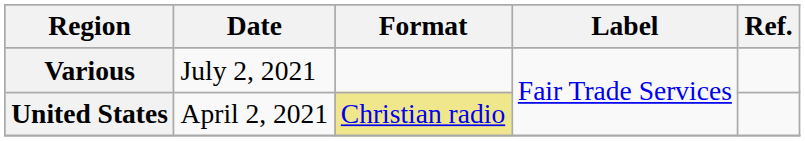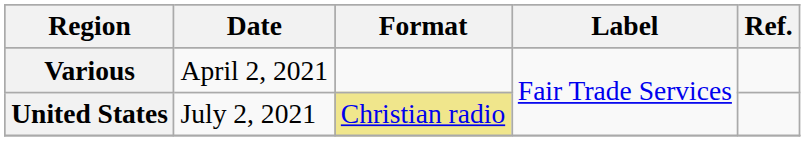Various | Date: July 2, 2021 -> April 2, 2021
United States | Date: April 2, 2021 -> July 2, 2021
